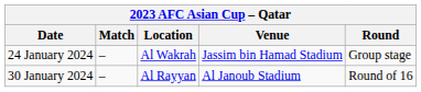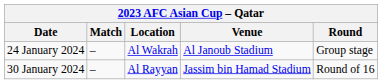24 January 2024 | Venue: Jassim bin Hamad Stadium -> Al Janoub Stadium
30 January 2024 | Venue: Al Janoub Stadium -> Jassim bin Hamad Stadium
